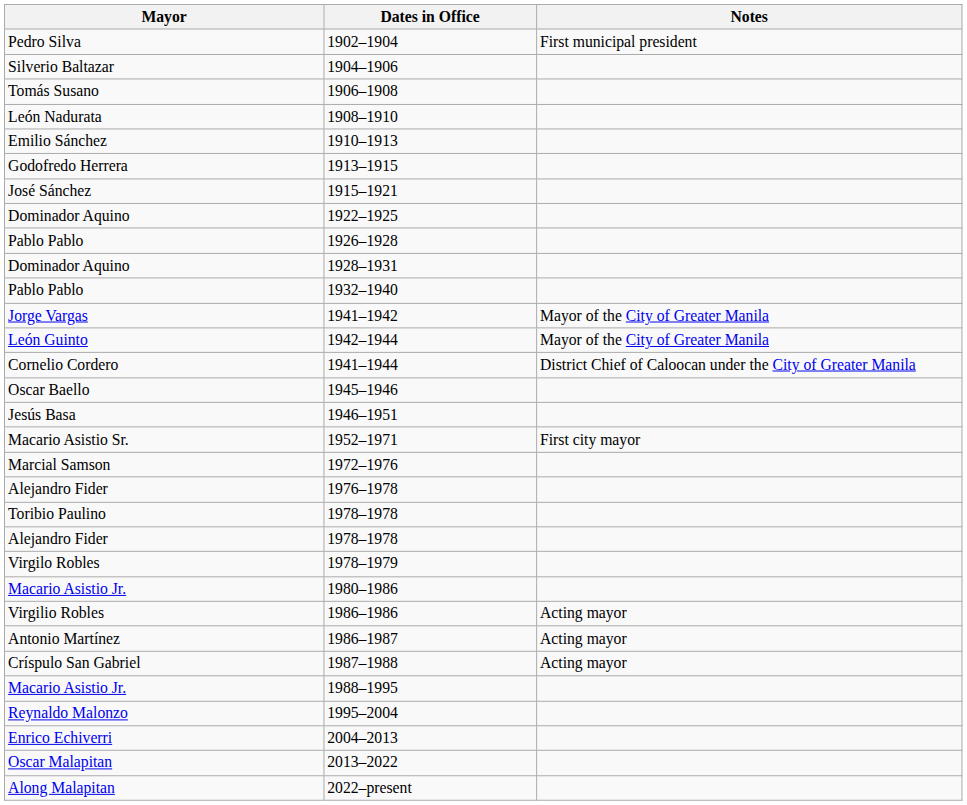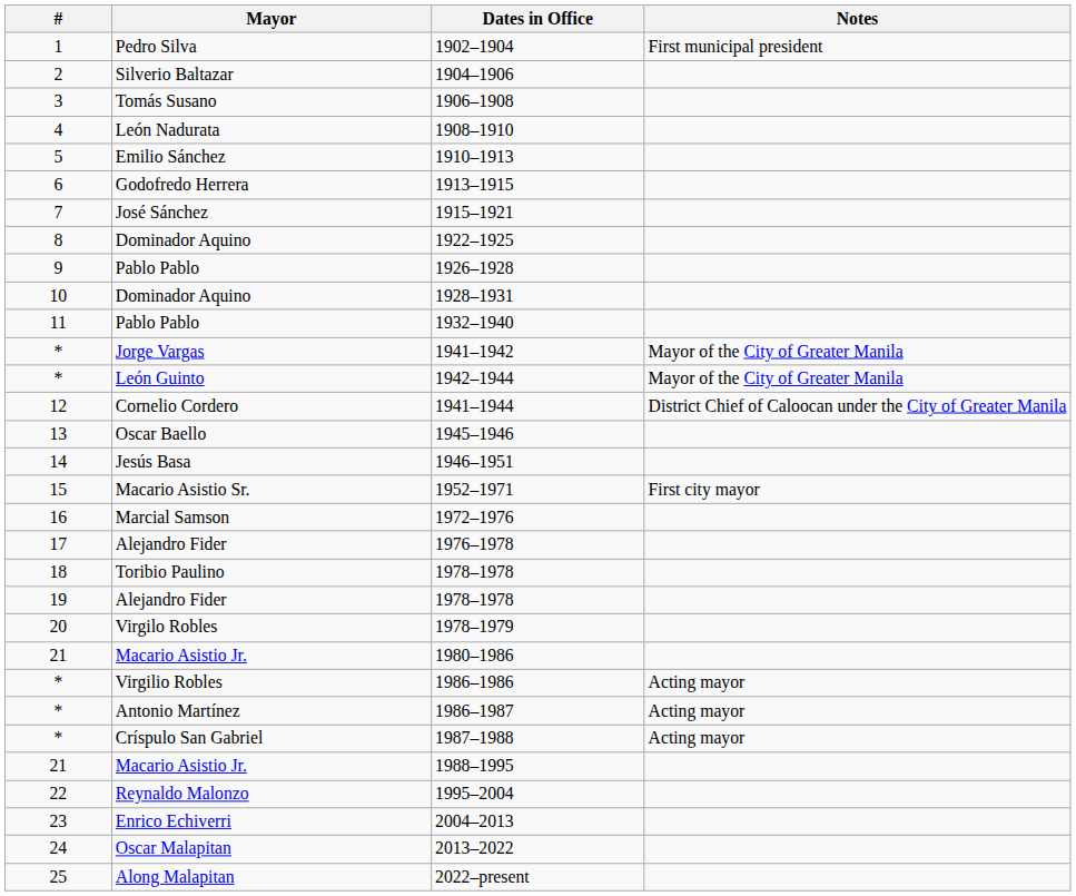+ column: # | 1 | 2 | 3 | 4 | 5 | 6 | 7 | 8 | 9 | 10 | 11 | * | * | 12 | 13 | 14 | 15 | 16 | 17 | 18 | 19 | 20 | 21 | * | * | * | 21 | 22 | 23 | 24 | 25
